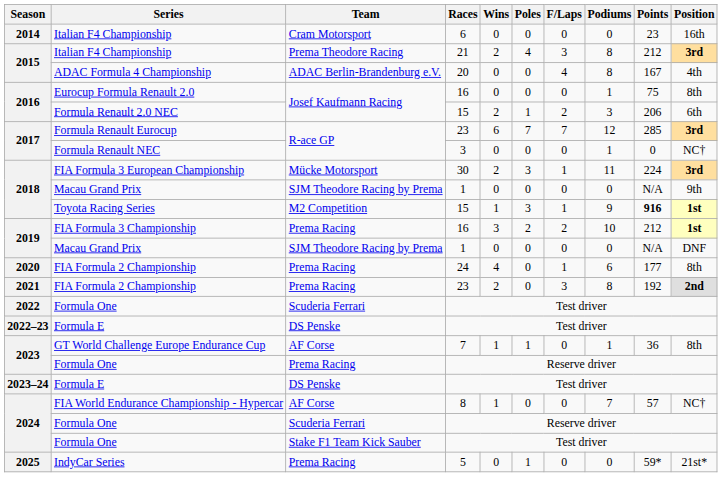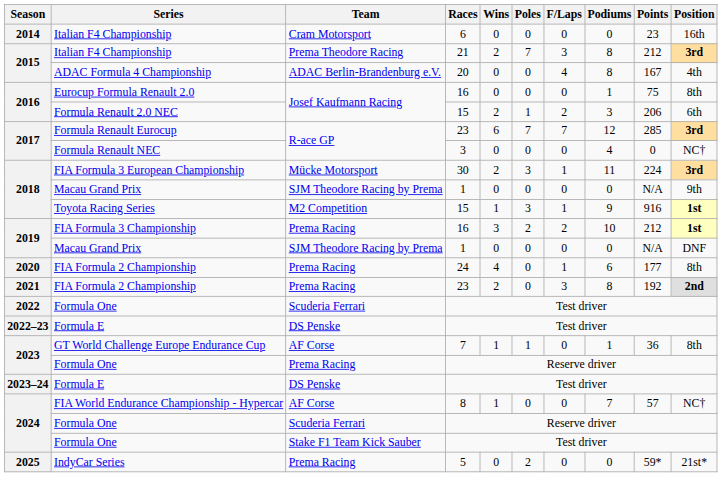2015 / Italian F4 Championship | Poles: 4 -> 7
Formula Renault NEC | Podiums: 1 -> 4
Toyota Racing Series | Points: bold -> normal
IndyCar Series | Poles: 1 -> 2
